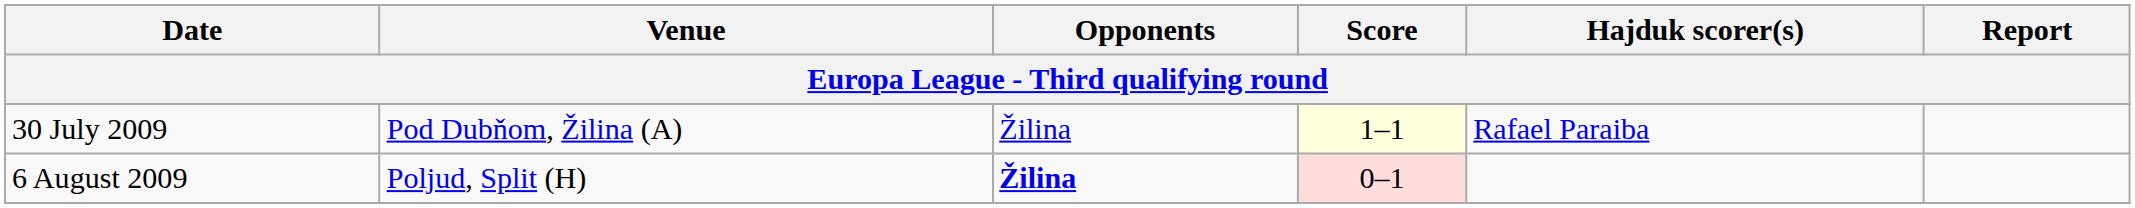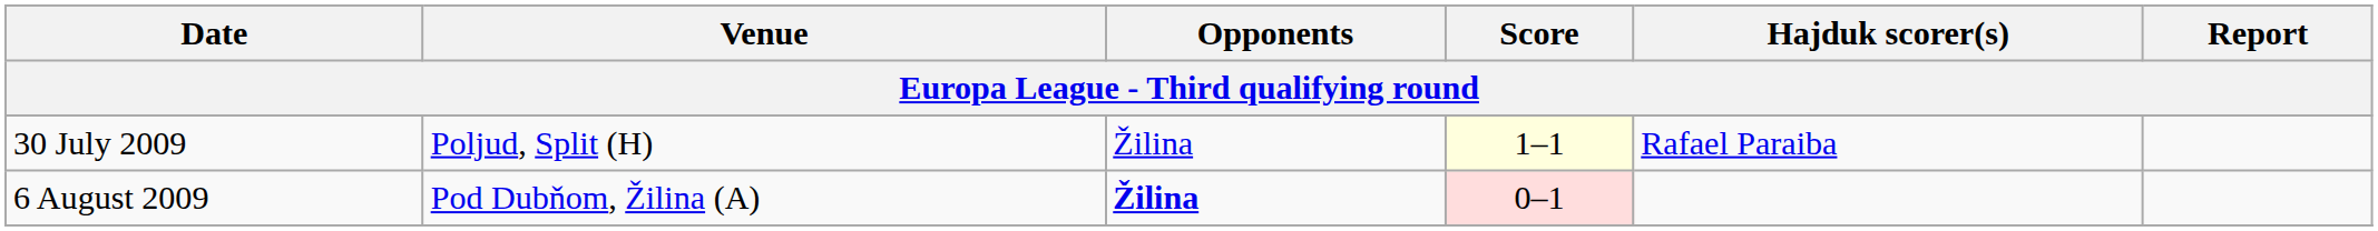30 July 2009 | Venue: Pod Dubňom, Žilina (A) -> Poljud, Split (H)
6 August 2009 | Venue: Poljud, Split (H) -> Pod Dubňom, Žilina (A)
